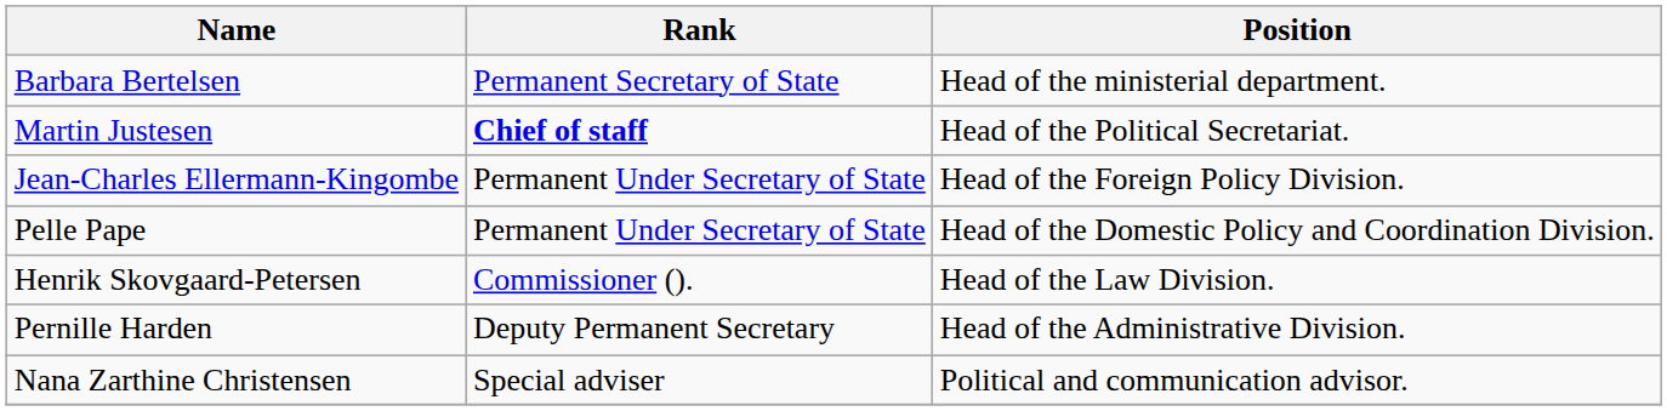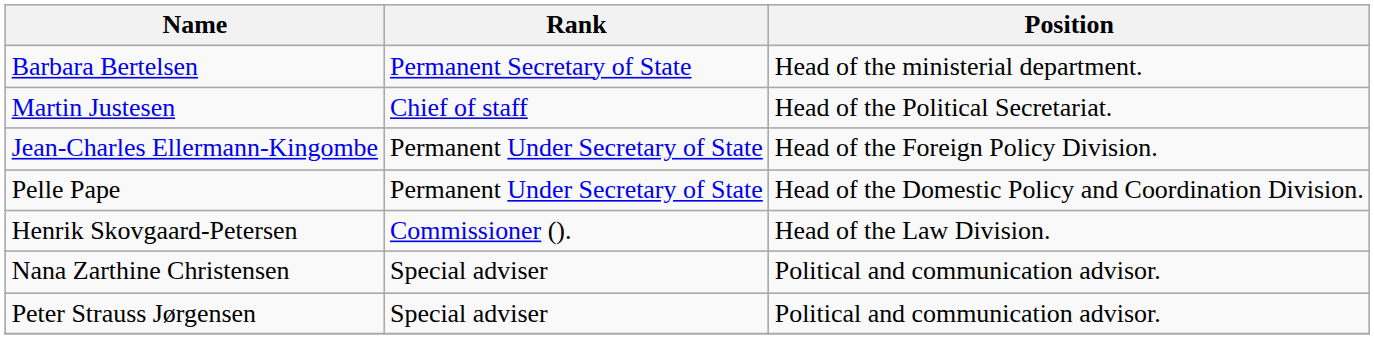Martin Justesen | Rank: bold -> normal
- row: Pernille Harden | Deputy Permanent Secretary | Head of the Administrative Division.
+ row: Peter Strauss Jørgensen | Special adviser | Political and communication advisor.
